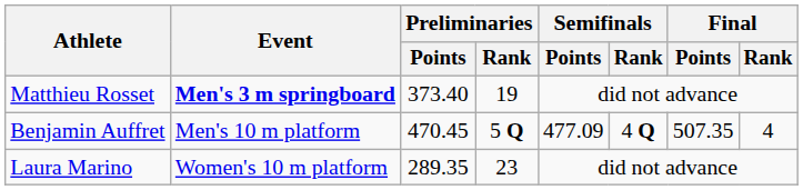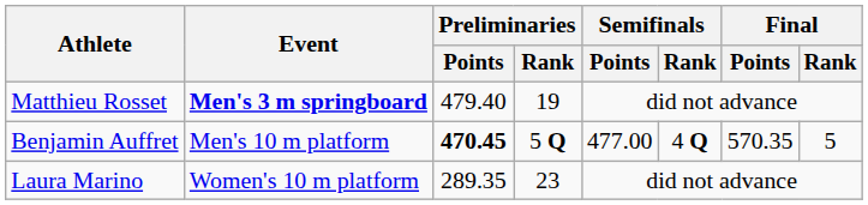Matthieu Rosset | Preliminaries / Points: 373.40 -> 479.40
Benjamin Auffret | Preliminaries / Points: normal -> bold
Benjamin Auffret | Semifinals / Points: 477.09 -> 477.00
Benjamin Auffret | Final / Points: 507.35 -> 570.35
Benjamin Auffret | Final / Rank: 4 -> 5
